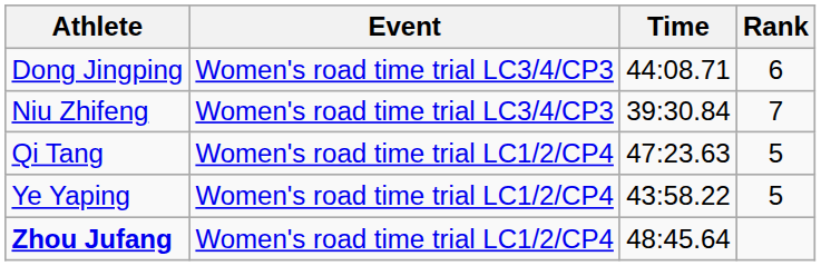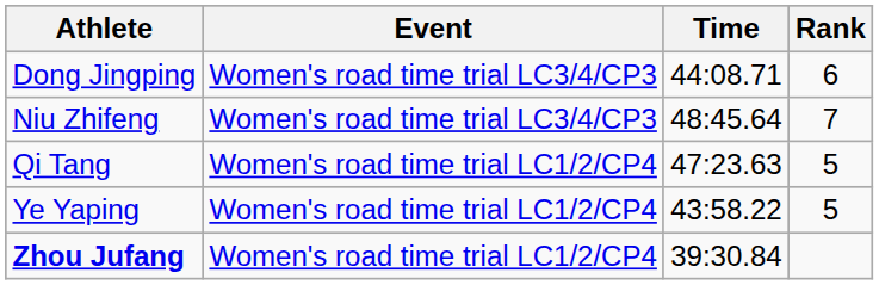Niu Zhifeng | Time: 39:30.84 -> 48:45.64
Zhou Jufang | Time: 48:45.64 -> 39:30.84
